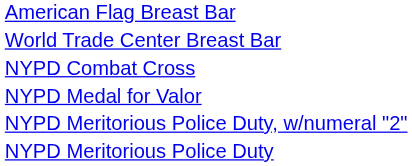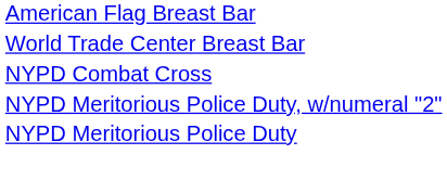- row: NYPD Medal for Valor
